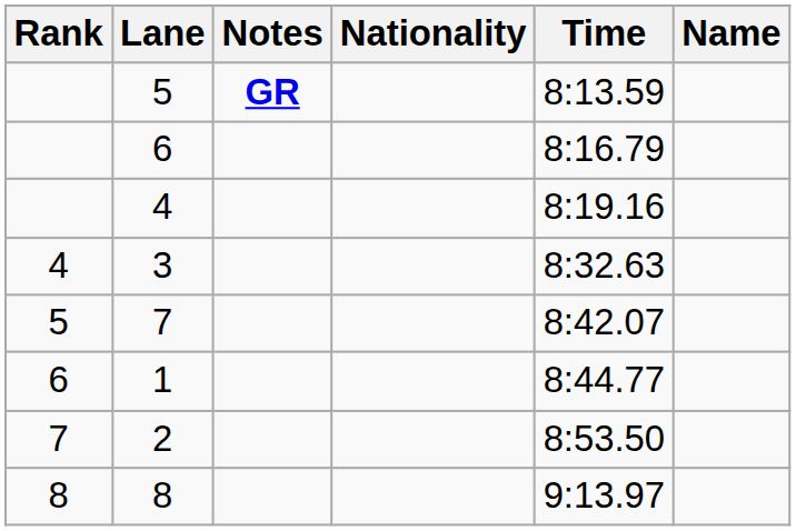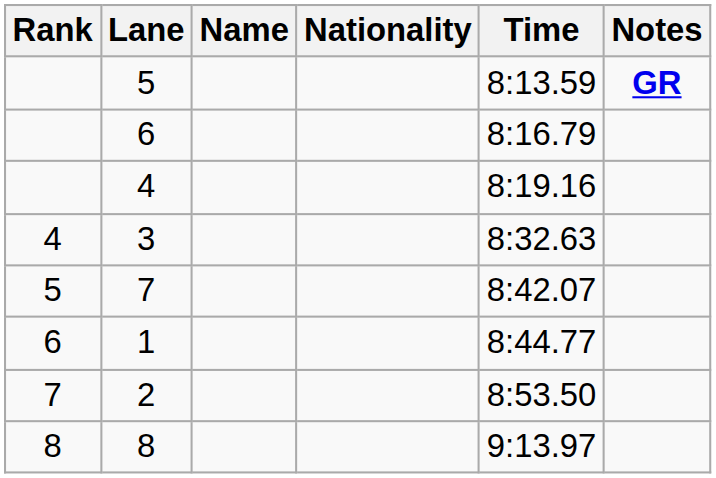columns swapped: Name <-> Notes
